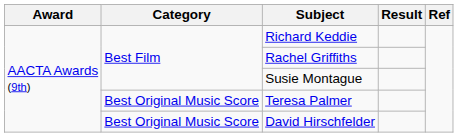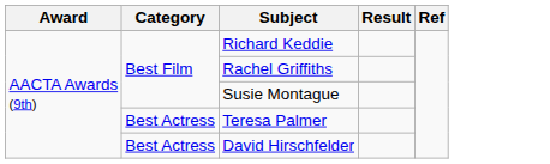Teresa Palmer | Category: Best Original Music Score -> Best Actress
David Hirschfelder | Category: Best Original Music Score -> Best Actress
